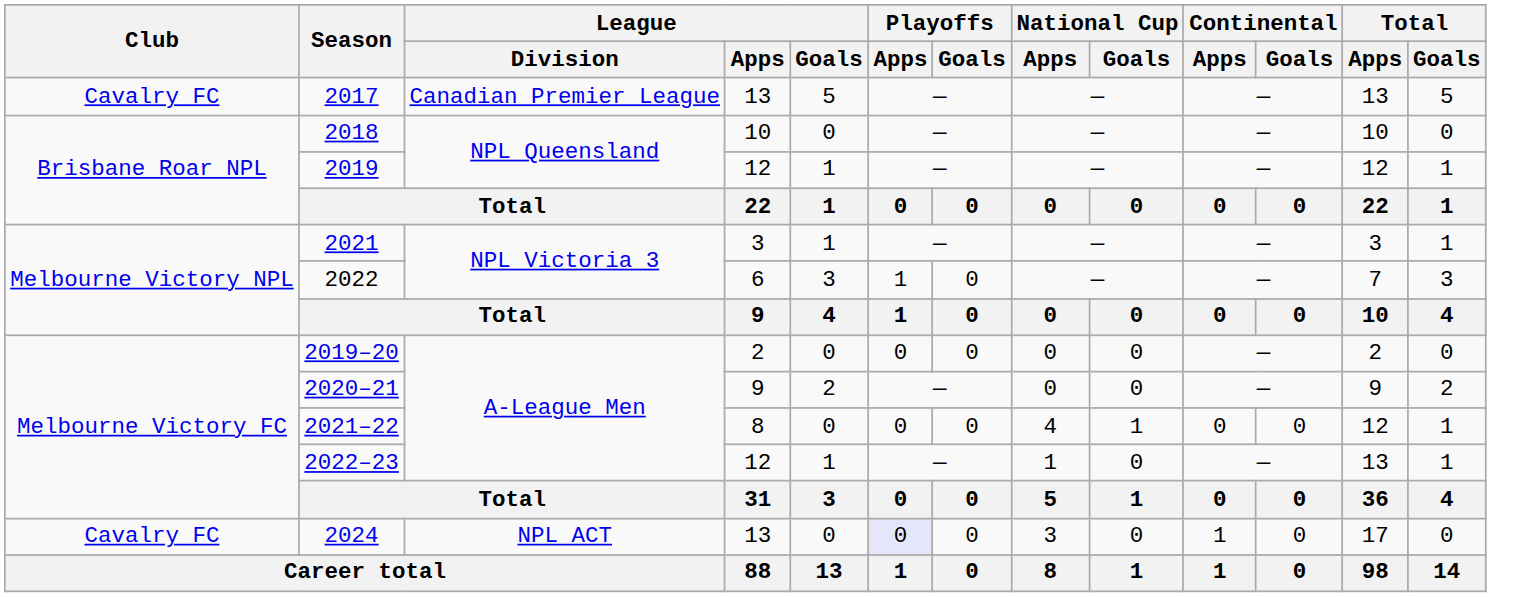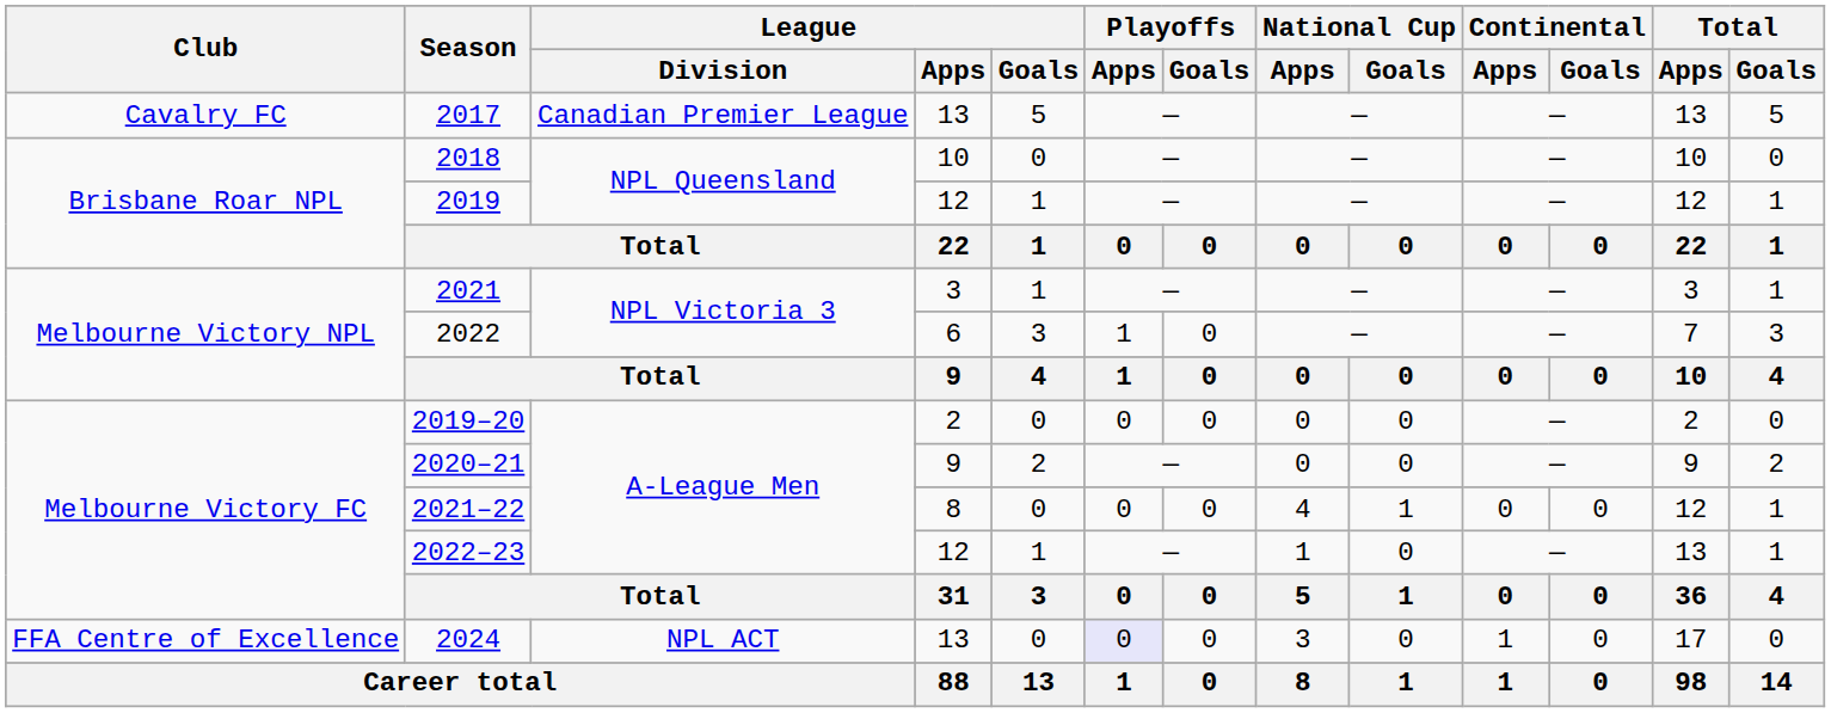2024 | Club: Cavalry FC -> FFA Centre of Excellence
